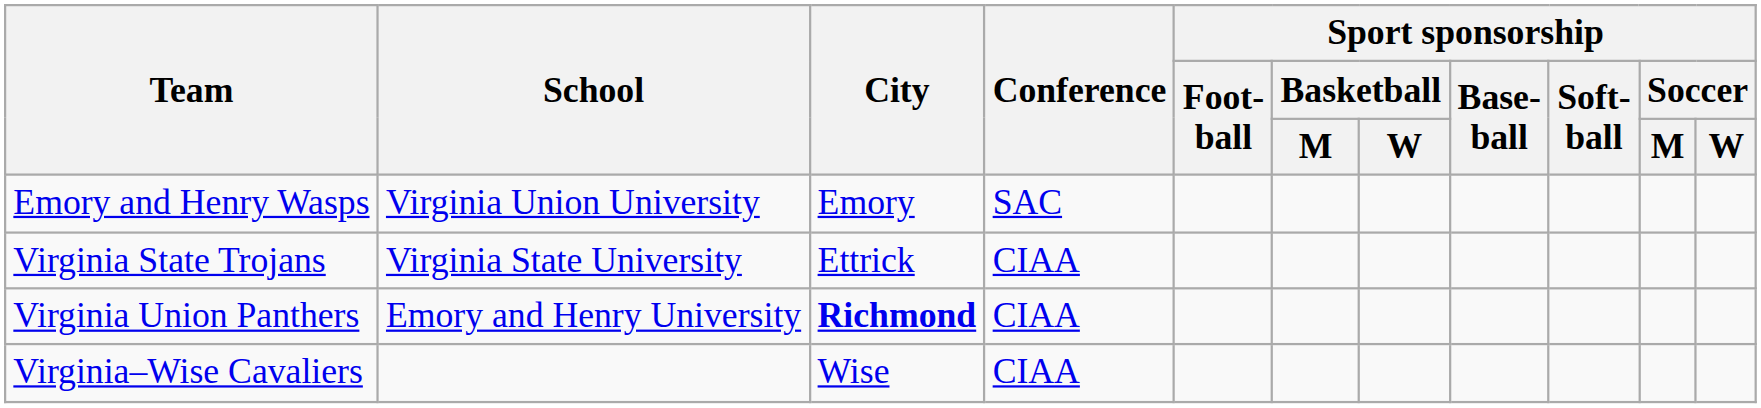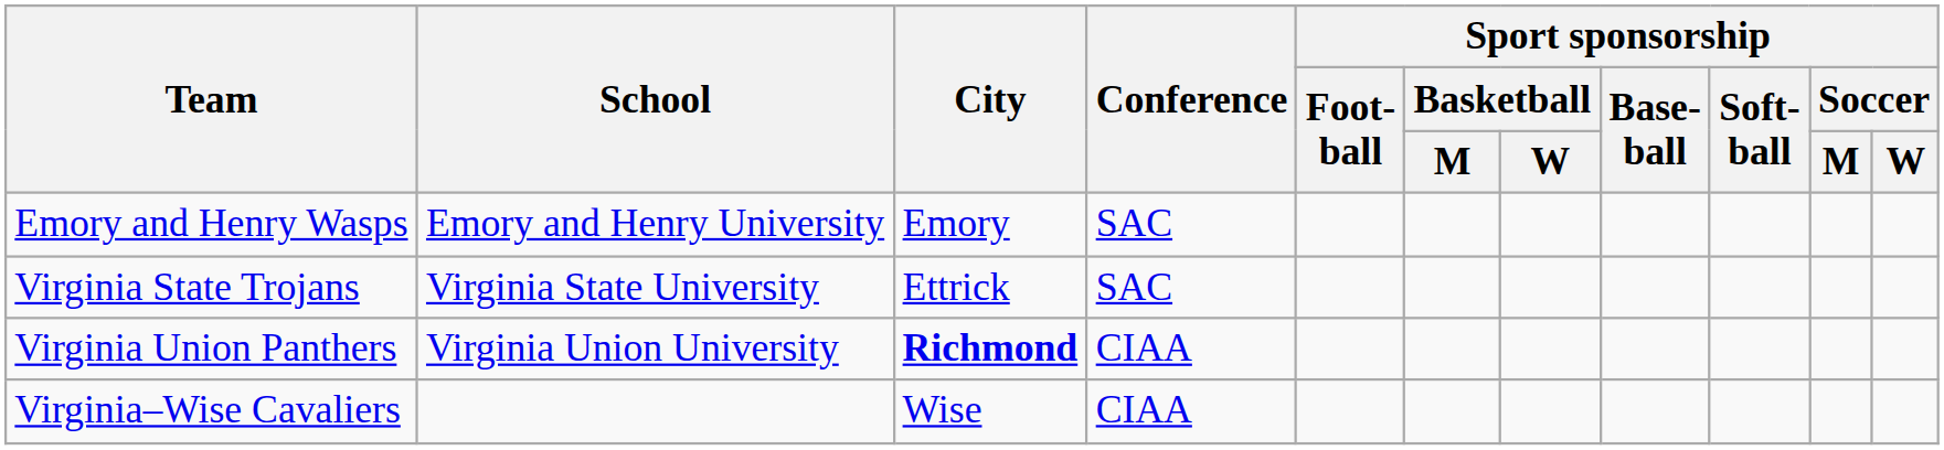Emory and Henry Wasps | School: Virginia Union University -> Emory and Henry University
Virginia State Trojans | Conference: CIAA -> SAC
Virginia Union Panthers | School: Emory and Henry University -> Virginia Union University
